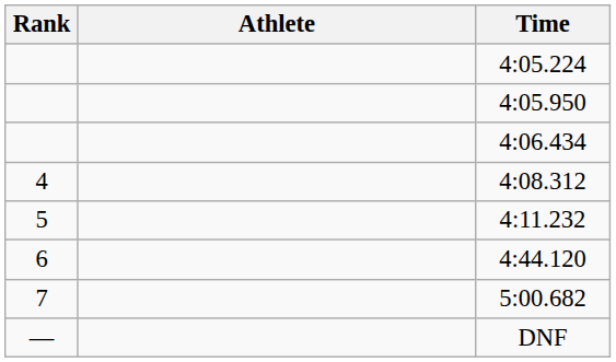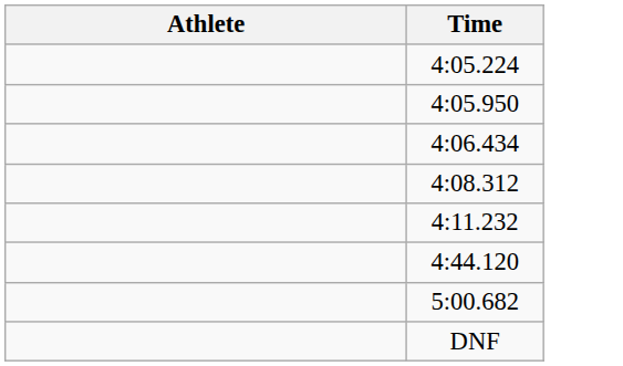- column: Rank | 4 | 5 | 6 | 7 | —
